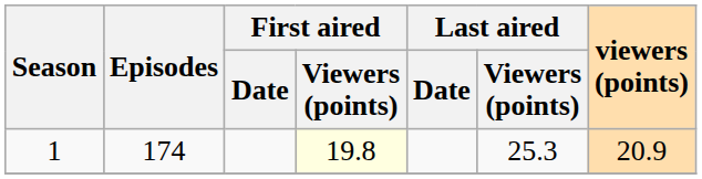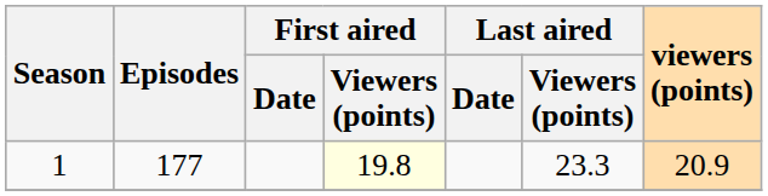1 | Episodes: 174 -> 177
1 | Last aired / Viewers (points): 25.3 -> 23.3
